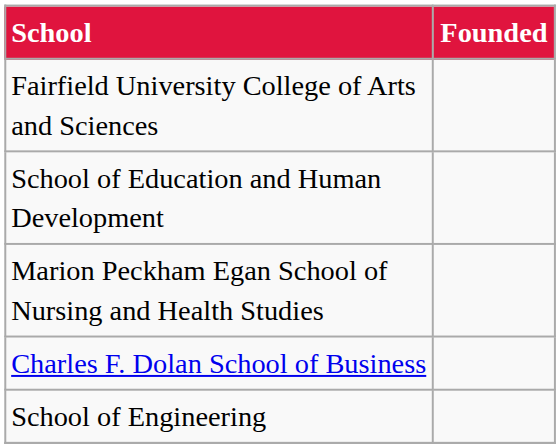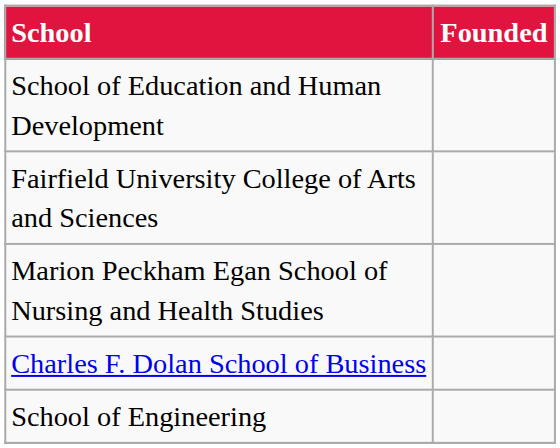rows swapped: Fairfield University College of Arts and Sciences <-> School of Education and Human Development
